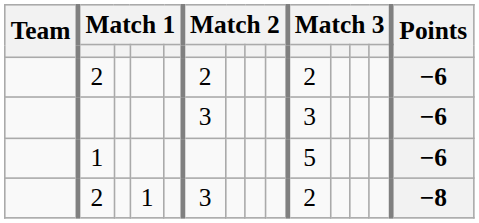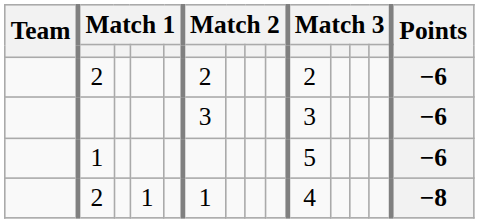2 / 1 | column 6: 3 -> 1
2 / 1 | column 10: 2 -> 4
